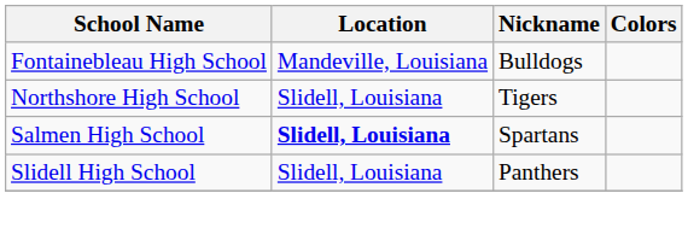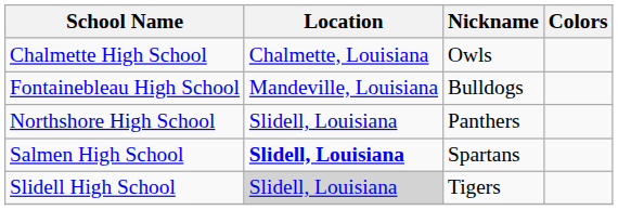+ row: Chalmette High School | Chalmette, Louisiana | Owls
Northshore High School | Nickname: Tigers -> Panthers
Slidell High School | Location: no background -> lightgrey background
Slidell High School | Nickname: Panthers -> Tigers
